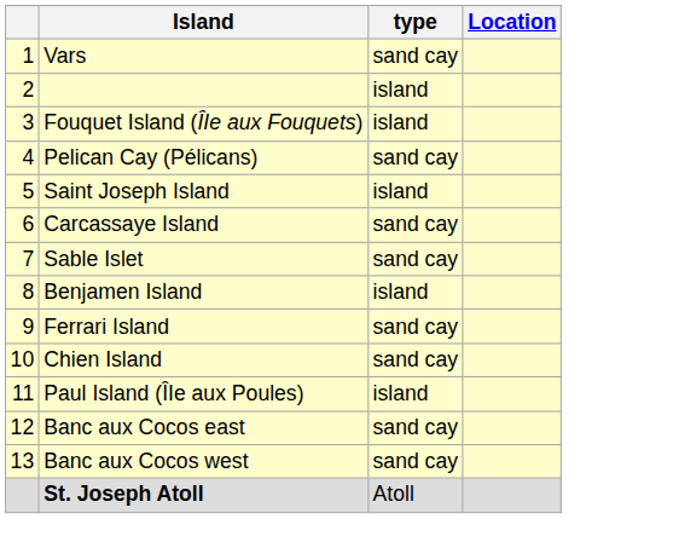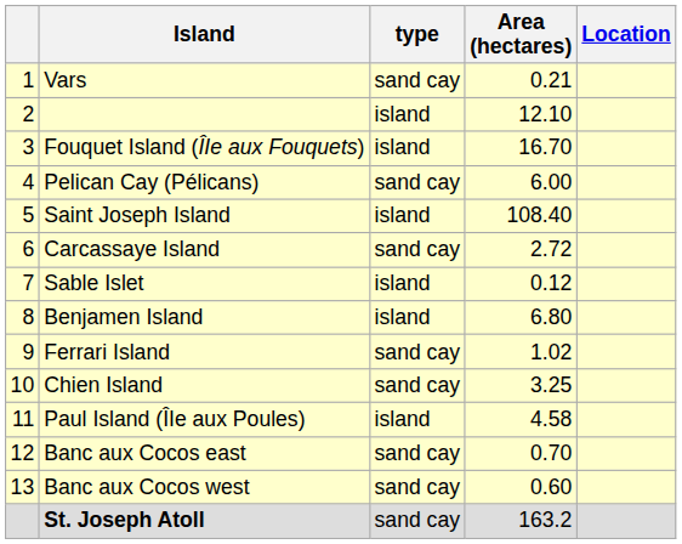+ column: Area (hectares) | 0.21 | 12.10 | 16.70 | 6.00 | 108.40 | 2.72 | 0.12 | 6.80 | 1.02 | 3.25 | 4.58 | 0.70 | 0.60 | 163.2
Sable Islet | type: sand cay -> island
St. Joseph Atoll | type: Atoll -> sand cay
